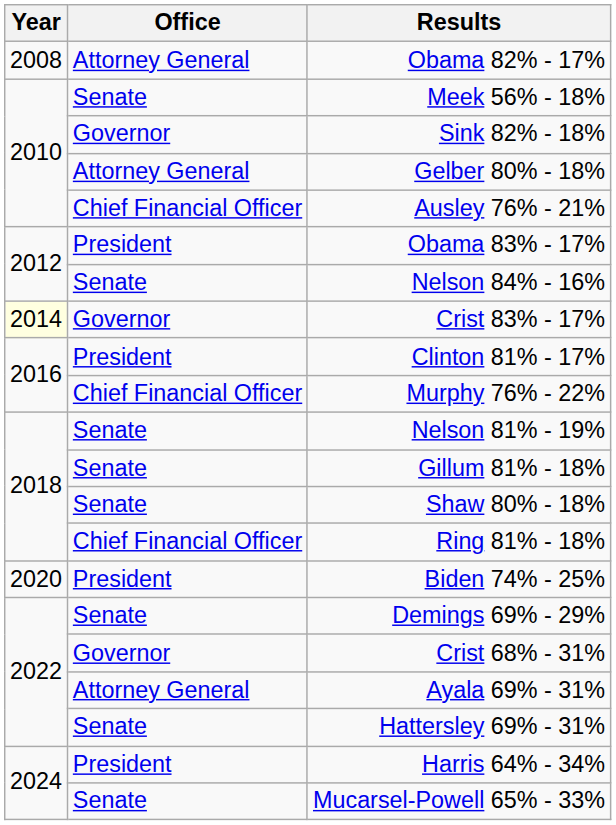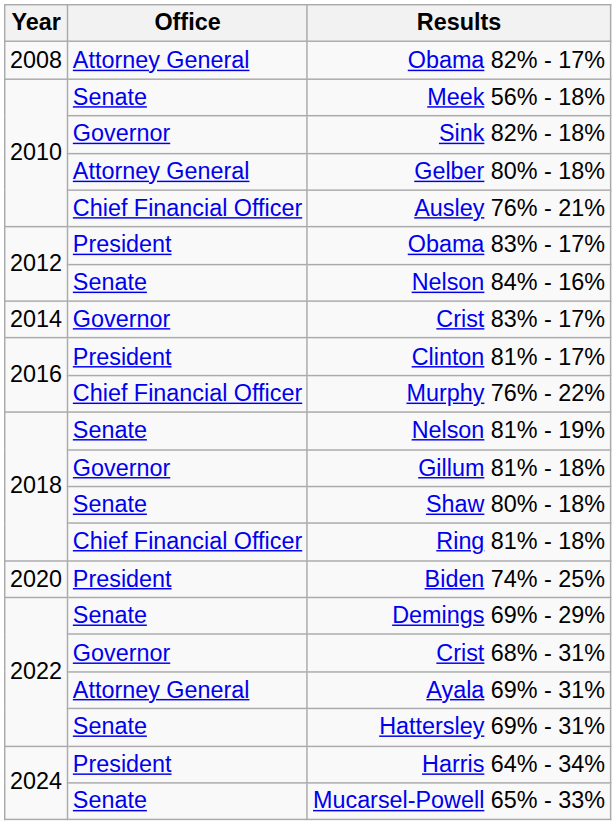Crist 83% - 17% | Year: lightyellow background -> no background
Gillum 81% - 18% | Office: Senate -> Governor
